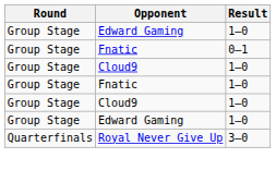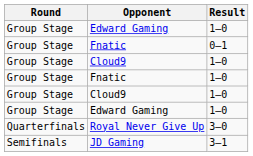+ row: Semifinals | JD Gaming | 3–1
